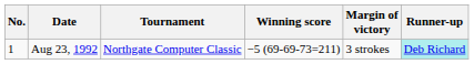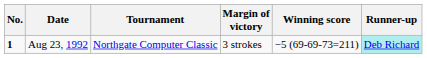columns swapped: Winning score <-> Margin of victory
Aug 23, 1992 | No.: normal -> bold
